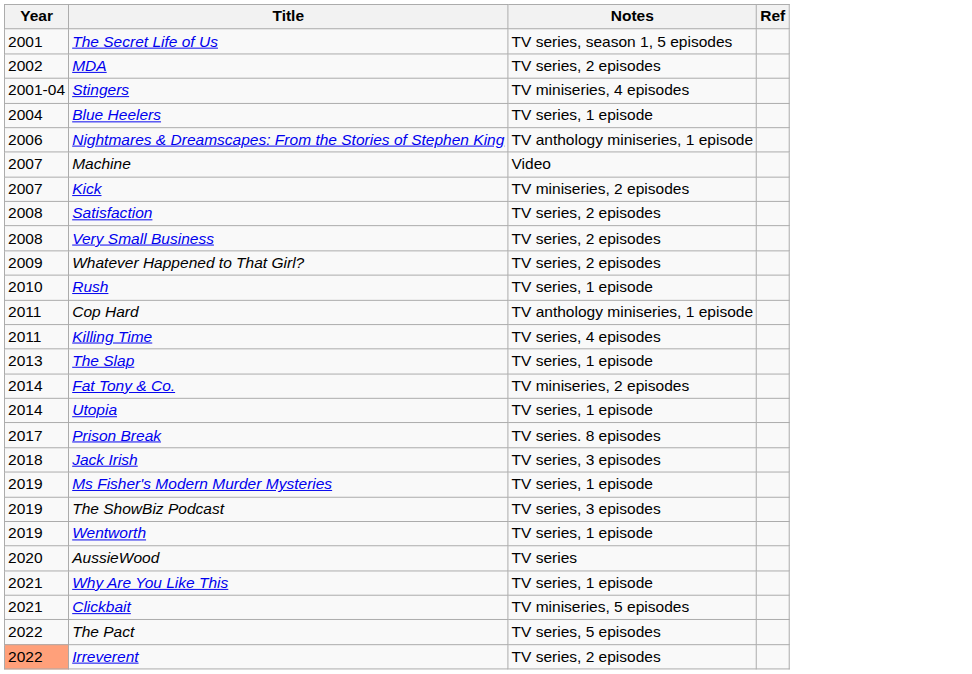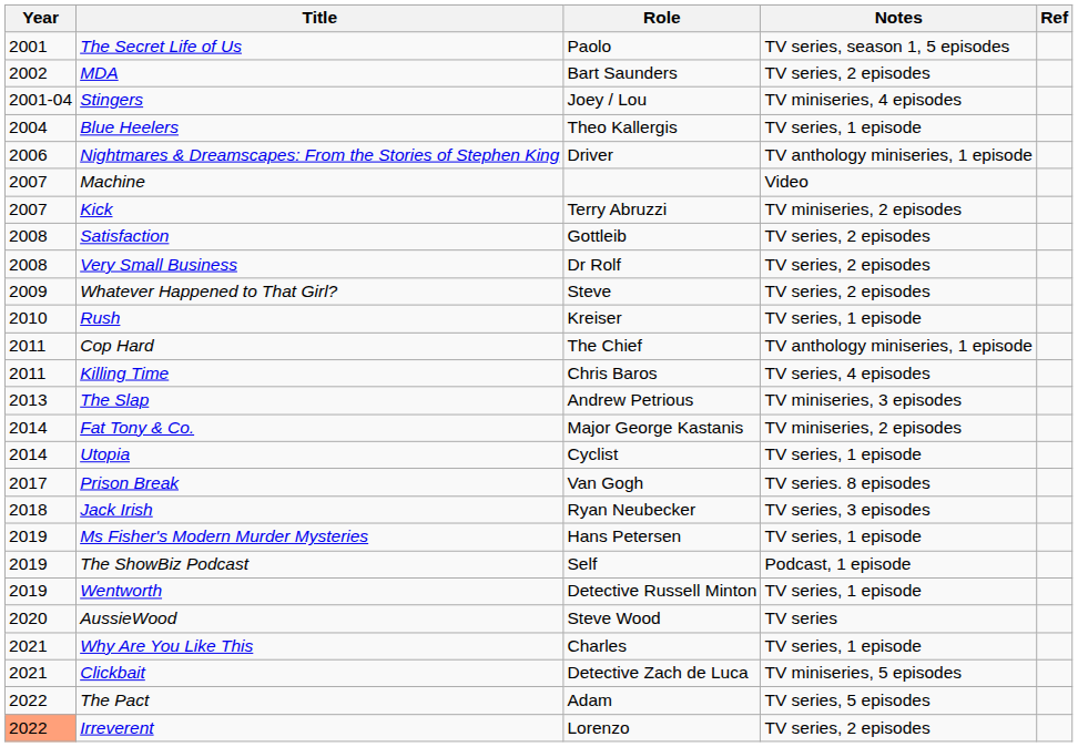+ column: Role | Paolo | Bart Saunders | Joey / Lou | Theo Kallergis | Driver | Terry Abruzzi | Gottleib | Dr Rolf | Steve | Kreiser | The Chief | Chris Baros | Andrew Petrious | Major George Kastanis | Cyclist | Van Gogh | Ryan Neubecker | Hans Petersen | Self | Detective Russell Minton | Steve Wood | Charles | Detective Zach de Luca | Adam | Lorenzo
The Slap | Notes: TV series, 1 episode -> TV miniseries, 3 episodes
The ShowBiz Podcast | Notes: TV series, 3 episodes -> Podcast, 1 episode
